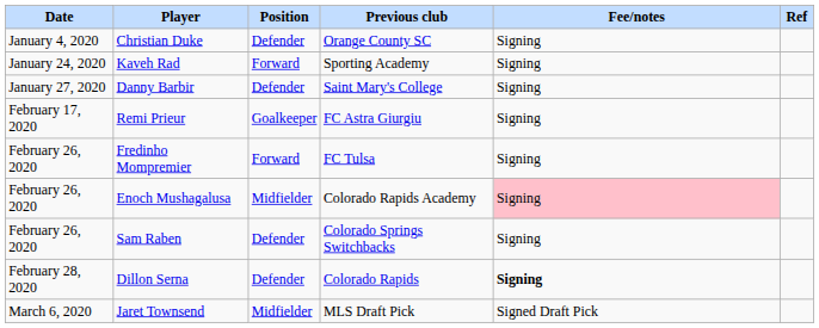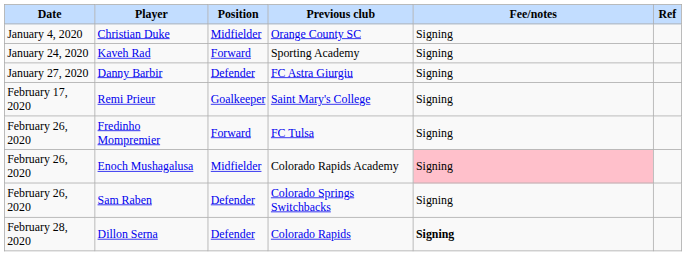Christian Duke | Position: Defender -> Midfielder
Danny Barbir | Previous club: Saint Mary's College -> FC Astra Giurgiu
Remi Prieur | Previous club: FC Astra Giurgiu -> Saint Mary's College
- row: March 6, 2020 | Jaret Townsend | Midfielder | MLS Draft Pick | Signed Draft Pick
